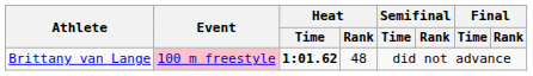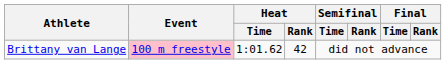Brittany van Lange | Heat / Time: bold -> normal
Brittany van Lange | Heat / Rank: 48 -> 42
